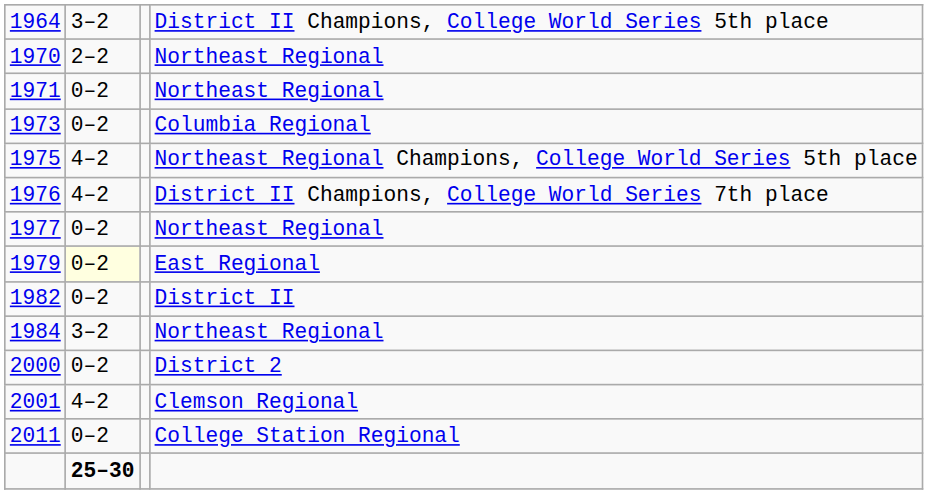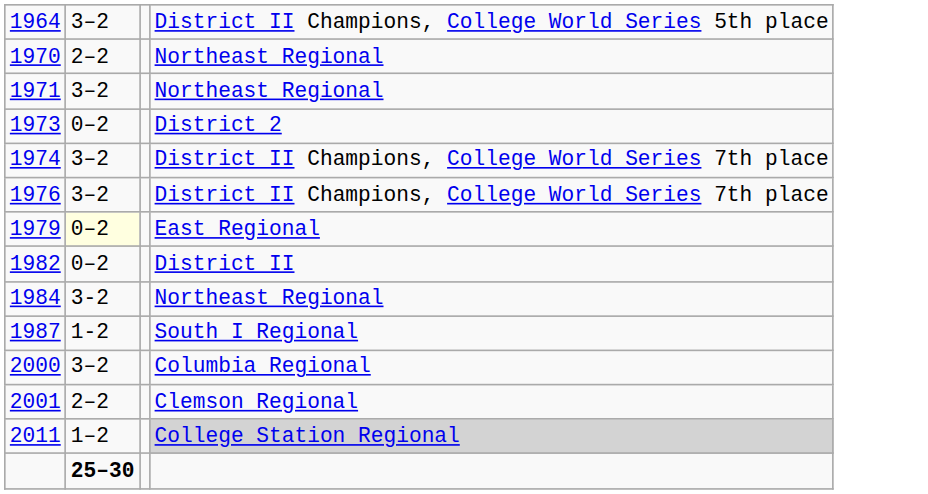1971 | column 2: 0–2 -> 3–2
1973 | column 4: Columbia Regional -> District 2
+ row: 1974 | 3–2 | District II Champions, College World Series 7th place
- row: 1975 | 4–2 | Northeast Regional Champions, College World Series 5th place
1976 | column 2: 4–2 -> 3–2
- row: 1977 | 0–2 | Northeast Regional
1984 | column 2: 3–2 -> 3-2
+ row: 1987 | 1-2 | South I Regional
2000 | column 2: 0–2 -> 3–2
2000 | column 4: District 2 -> Columbia Regional
2001 | column 2: 4–2 -> 2–2
2011 | column 2: 0–2 -> 1–2
2011 | column 4: no background -> lightgrey background
